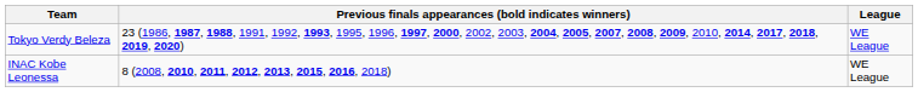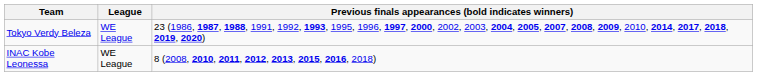columns swapped: League <-> Previous finals appearances (bold indicates winners)
